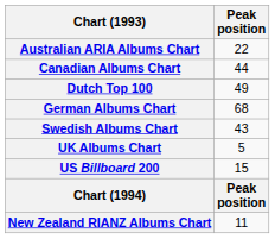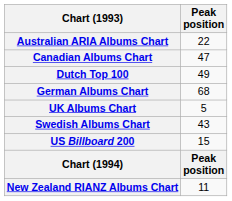Canadian Albums Chart | Peak position: 44 -> 47
rows swapped: Swedish Albums Chart <-> UK Albums Chart
